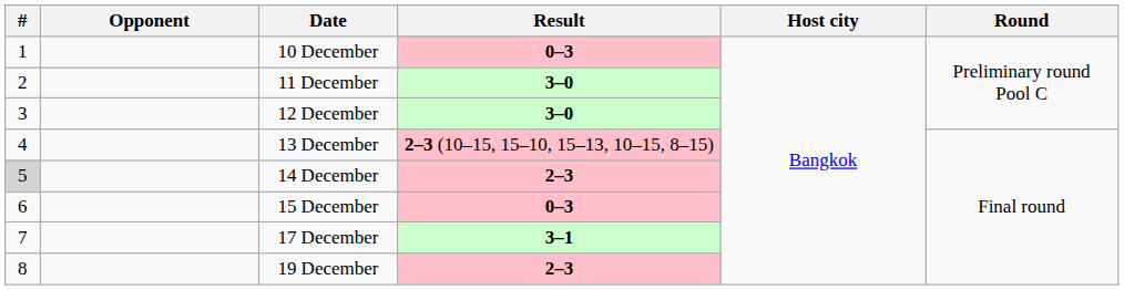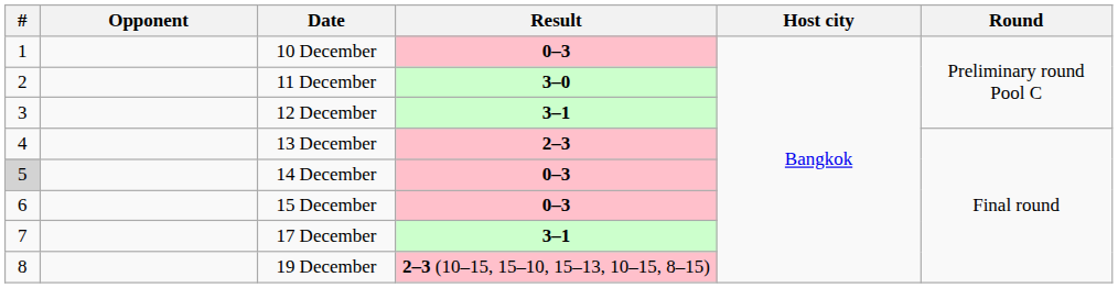12 December | Result: 3–0 -> 3–1
13 December | Result: 2–3 (10–15, 15–10, 15–13, 10–15, 8–15) -> 2–3
14 December | Result: 2–3 -> 0–3
19 December | Result: 2–3 -> 2–3 (10–15, 15–10, 15–13, 10–15, 8–15)
